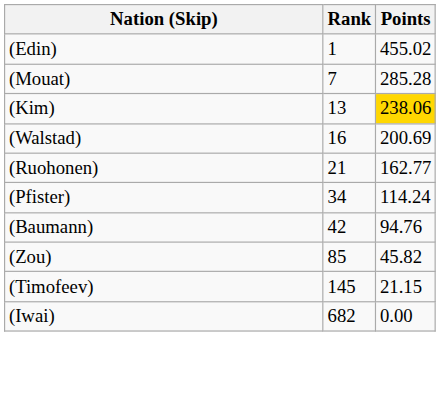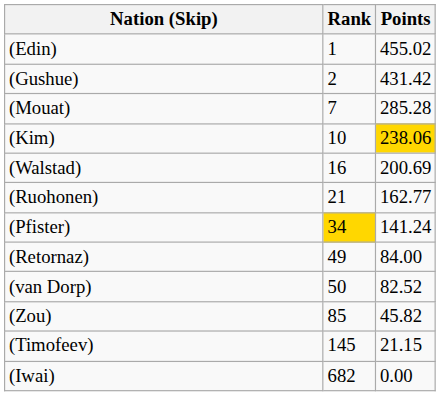+ row: (Gushue) | 2 | 431.42
(Kim) | Rank: 13 -> 10
(Pfister) | Rank: no background -> gold background
(Pfister) | Points: 114.24 -> 141.24
- row: (Baumann) | 42 | 94.76
+ row: (Retornaz) | 49 | 84.00
+ row: (van Dorp) | 50 | 82.52
